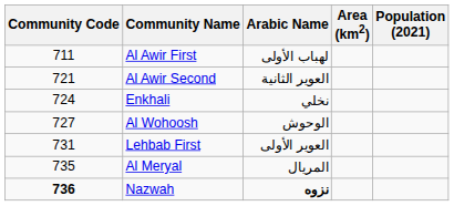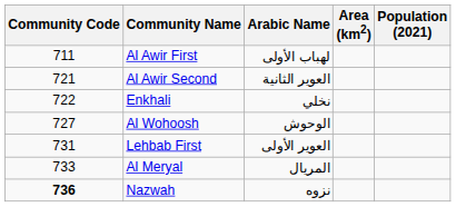Enkhali | Community Code: 724 -> 722
Al Meryal | Community Code: 735 -> 733
Nazwah | Arabic Name: bold -> normal
